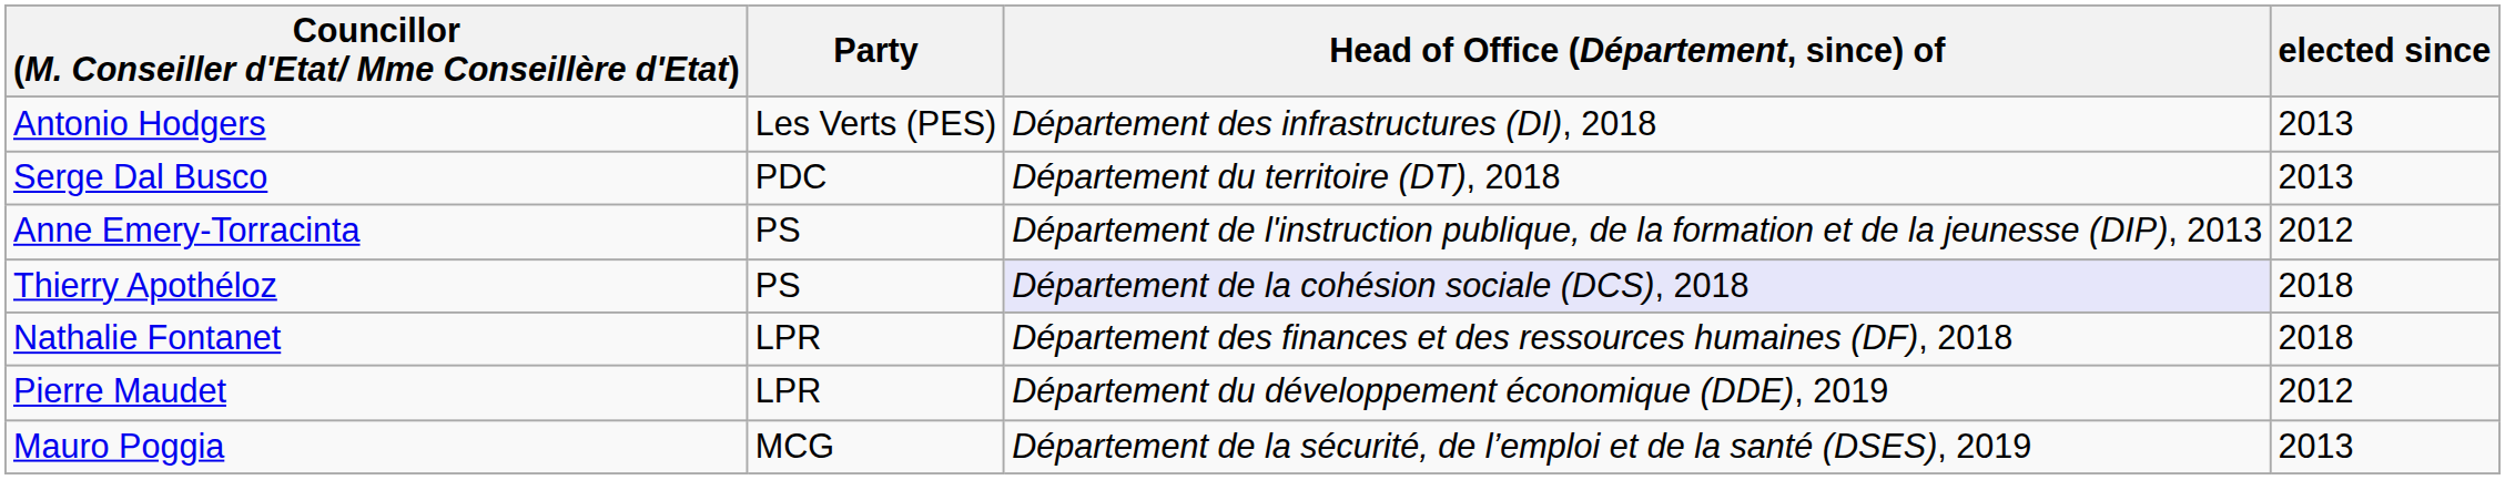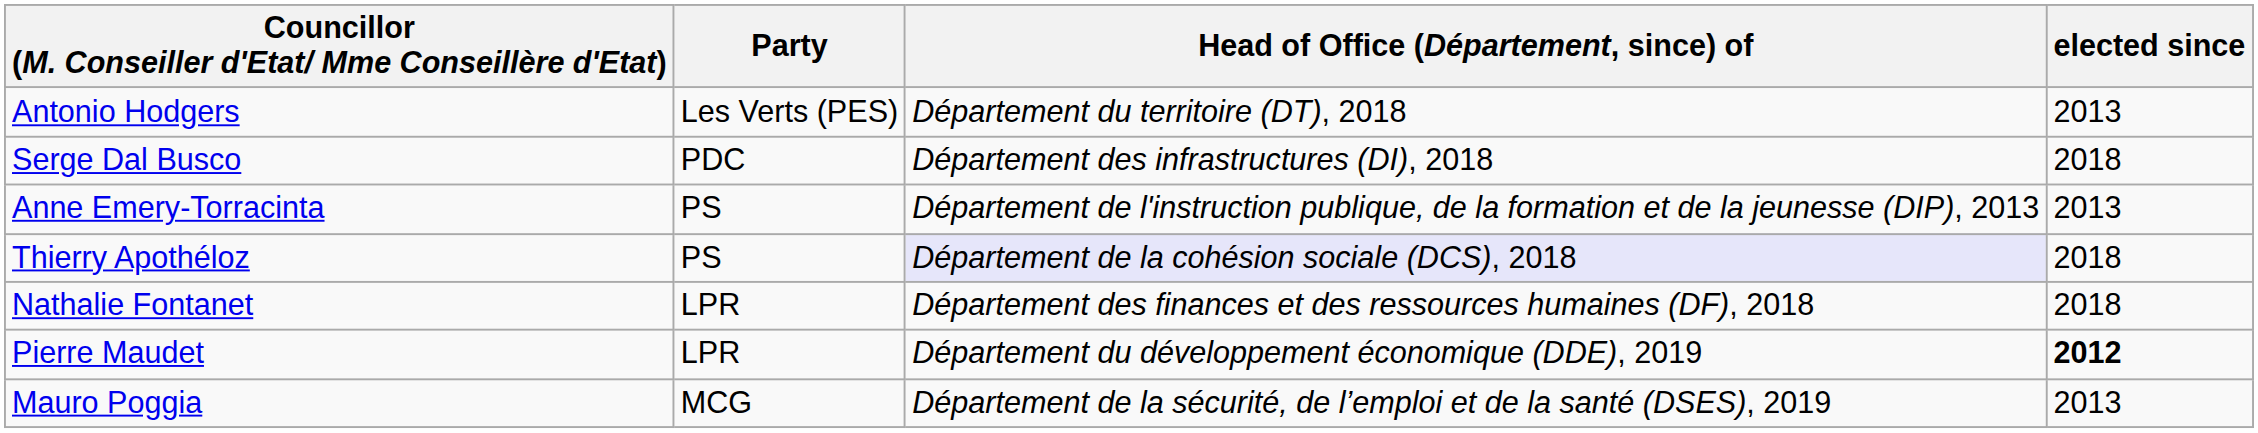Antonio Hodgers | Head of Office (Département, since) of: Département des infrastructures (DI), 2018 -> Département du territoire (DT), 2018
Serge Dal Busco | Head of Office (Département, since) of: Département du territoire (DT), 2018 -> Département des infrastructures (DI), 2018
Serge Dal Busco | elected since: 2013 -> 2018
Anne Emery-Torracinta | elected since: 2012 -> 2013
Pierre Maudet | elected since: normal -> bold
